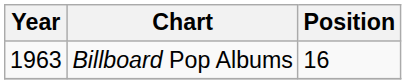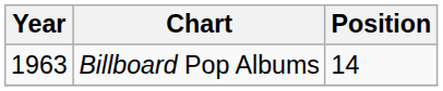Billboard Pop Albums | Position: 16 -> 14
